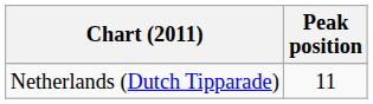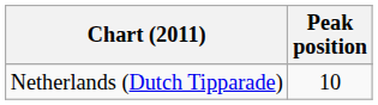Netherlands (Dutch Tipparade) | Peak position: 11 -> 10
